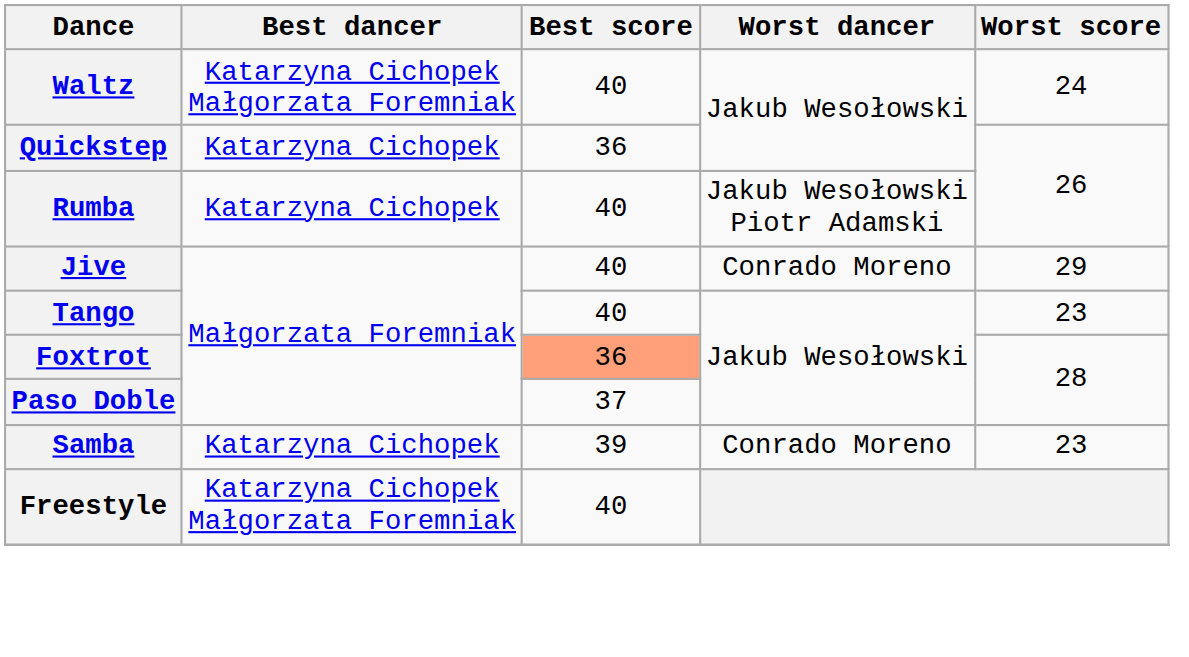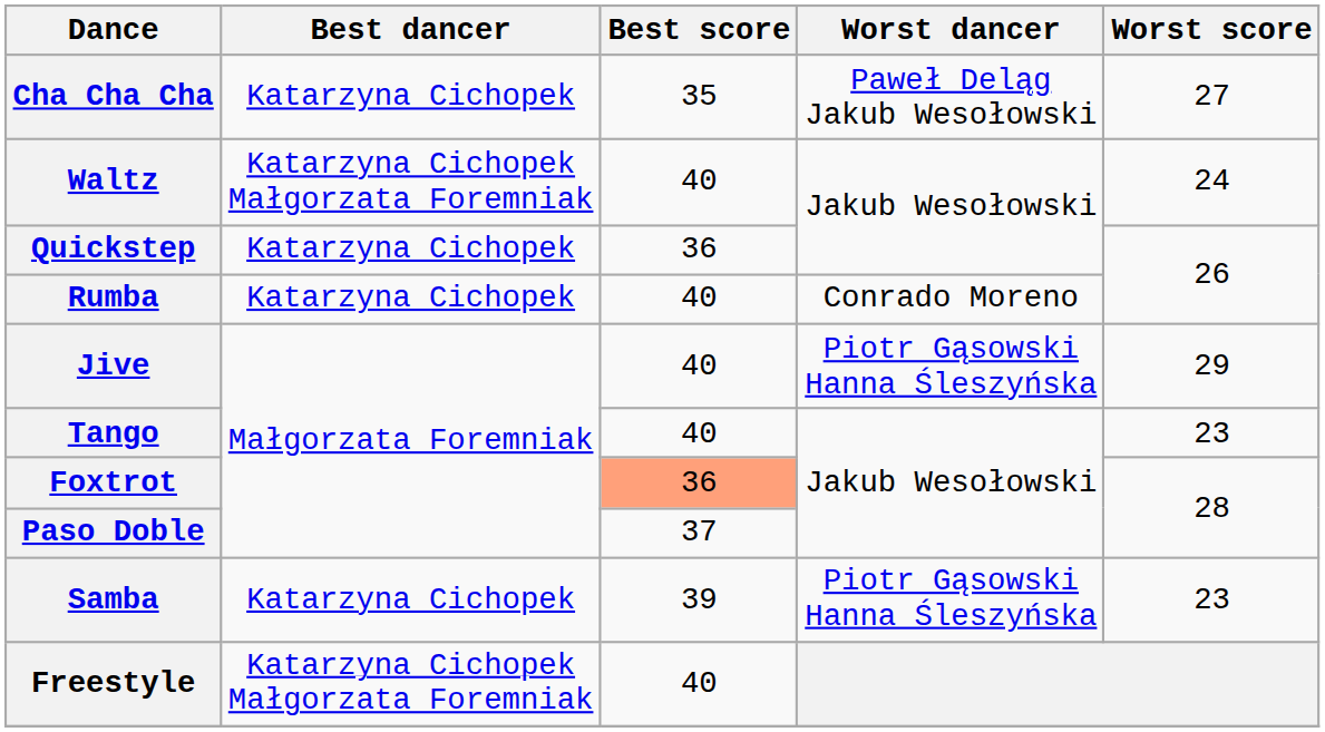+ row: Cha Cha Cha | Katarzyna Cichopek | 35 | Paweł Deląg Jakub Wesołowski | 27
Rumba | Worst dancer: Jakub Wesołowski Piotr Adamski -> Conrado Moreno
Jive | Worst dancer: Conrado Moreno -> Piotr Gąsowski Hanna Śleszyńska
Samba | Worst dancer: Conrado Moreno -> Piotr Gąsowski Hanna Śleszyńska
